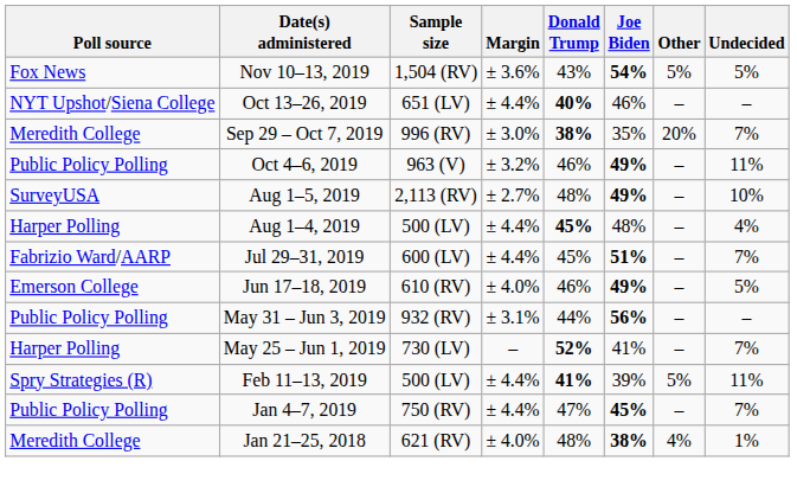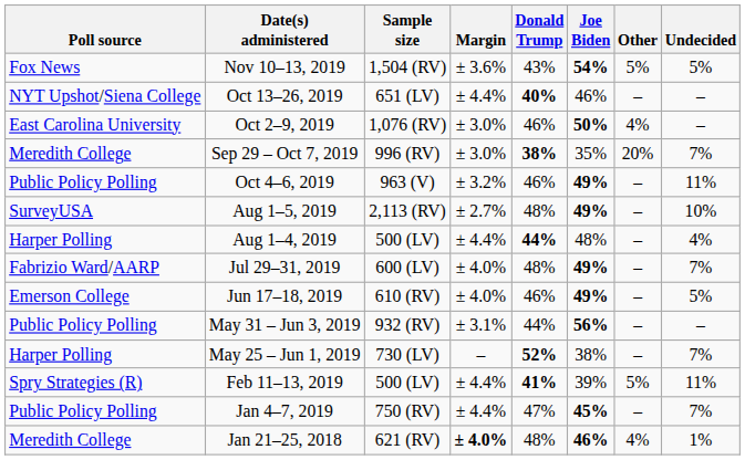+ row: East Carolina University | Oct 2–9, 2019 | 1,076 (RV) | ± 3.0% | 46% | 50% | 4% | –
Aug 1–4, 2019 | Donald Trump: 45% -> 44%
Jul 29–31, 2019 | Margin: ± 4.4% -> ± 4.0%
Jul 29–31, 2019 | Donald Trump: 45% -> 48%
Jul 29–31, 2019 | Joe Biden: 51% -> 49%
May 25 – Jun 1, 2019 | Joe Biden: 41% -> 38%
Jan 21–25, 2018 | Margin: normal -> bold
Jan 21–25, 2018 | Joe Biden: 38% -> 46%
